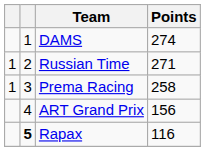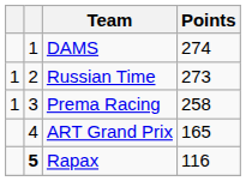Russian Time | Points: 271 -> 273
ART Grand Prix | Points: 156 -> 165
